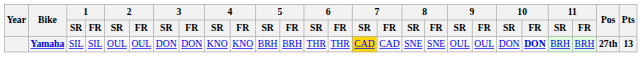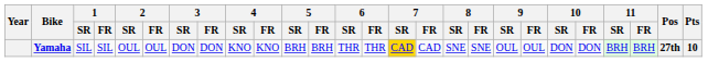Yamaha | 10 / FR: bold -> normal
Yamaha | Pts: 13 -> 10
